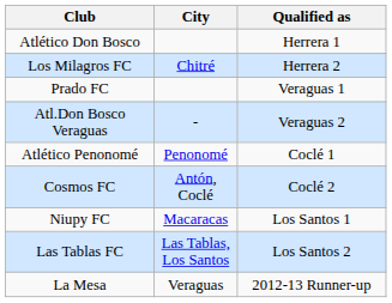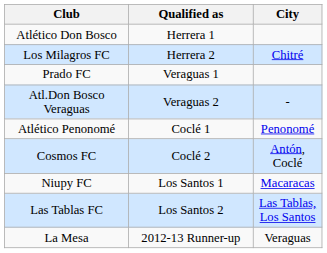columns swapped: City <-> Qualified as
